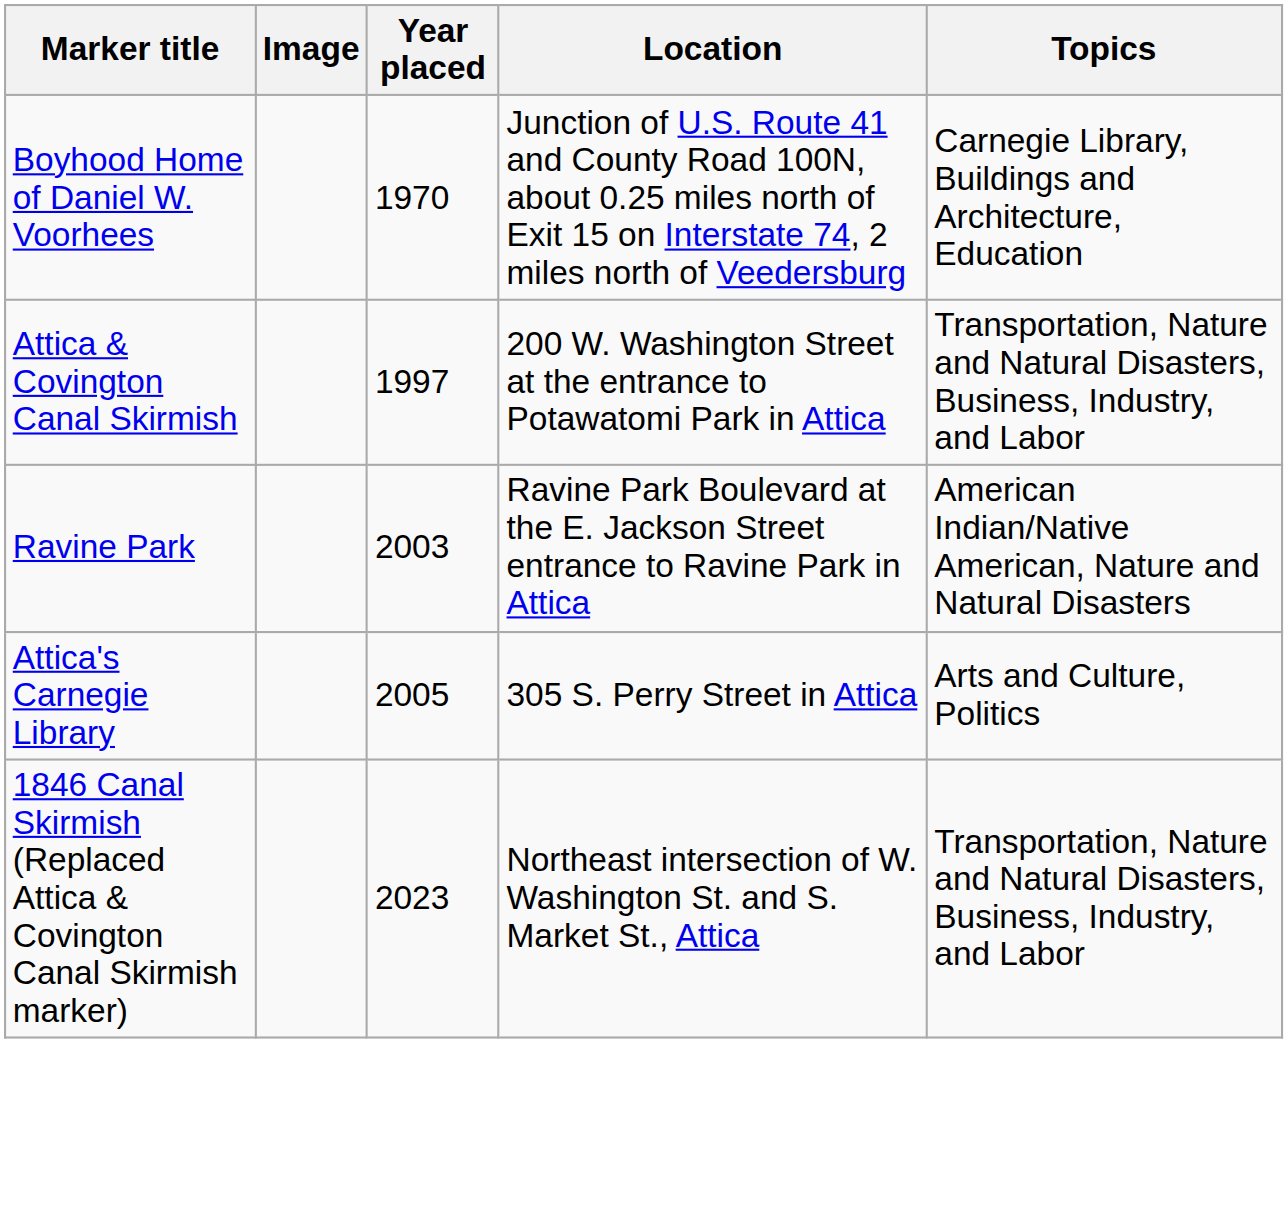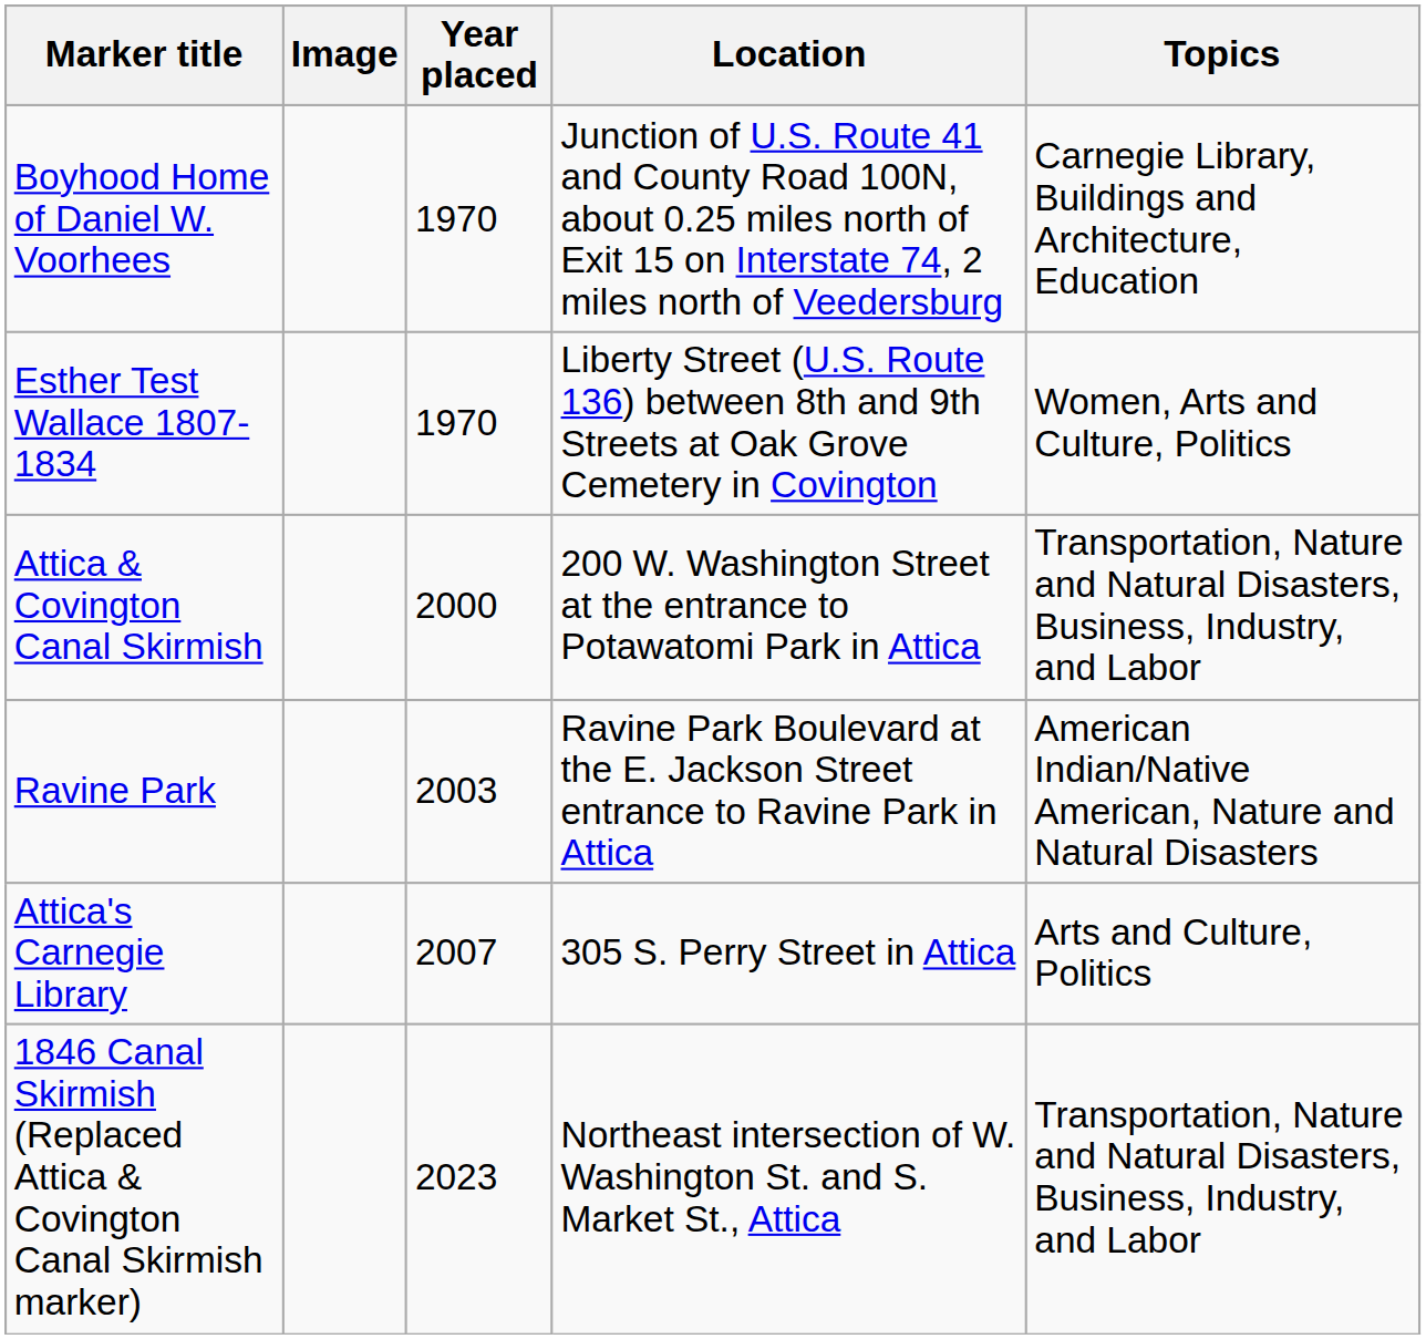+ row: Esther Test Wallace 1807-1834 | 1970 | Liberty Street (U.S. Route 136) between 8th and 9th Streets at Oak Grove Cemetery in Covington | Women, Arts and Culture, Politics
Attica & Covington Canal Skirmish | Year placed: 1997 -> 2000
Attica's Carnegie Library | Year placed: 2005 -> 2007
